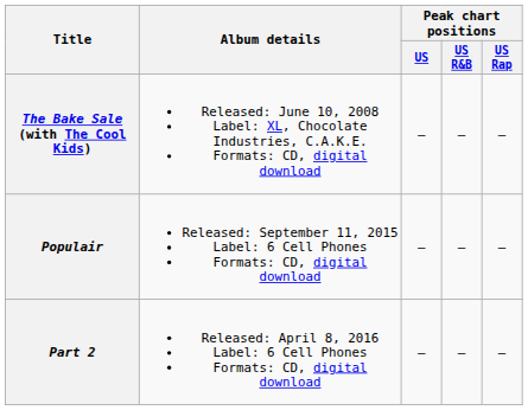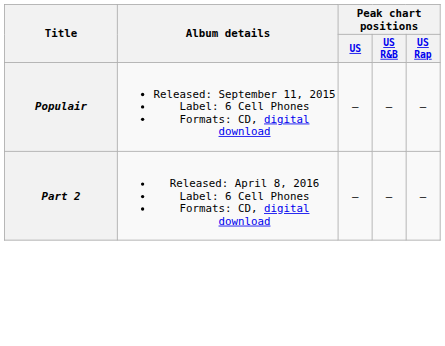- row: The Bake Sale (with The Cool Kids) | Released: June 10, 2008 Label: XL, Chocolate Industries, C.A.K.E. Formats: CD, digital download | — | — | —
